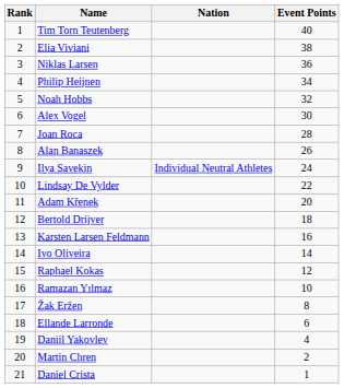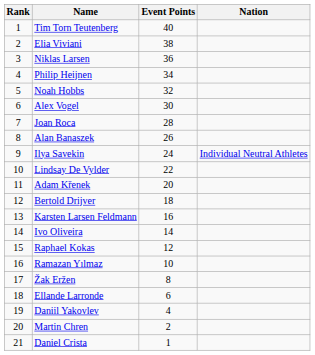columns swapped: Nation <-> Event Points
